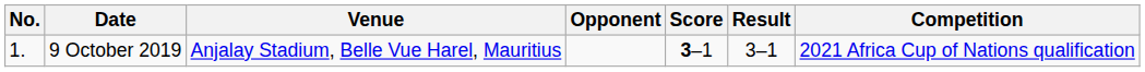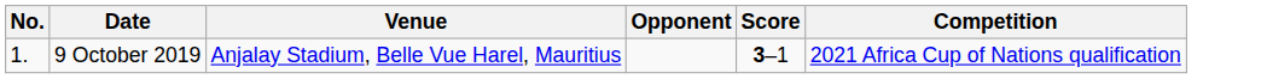- column: Result | 3–1
